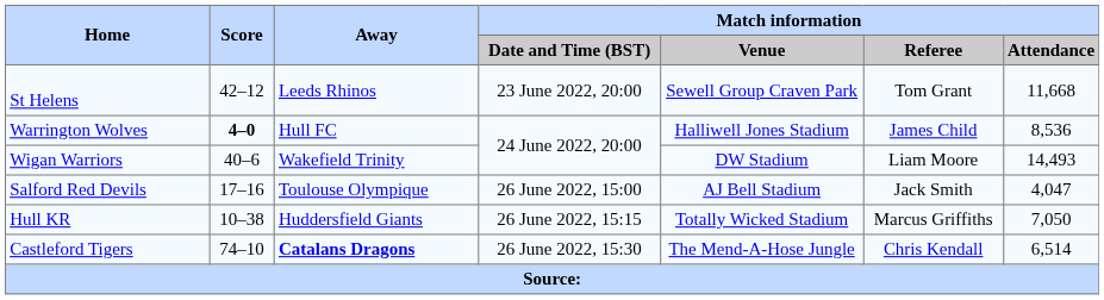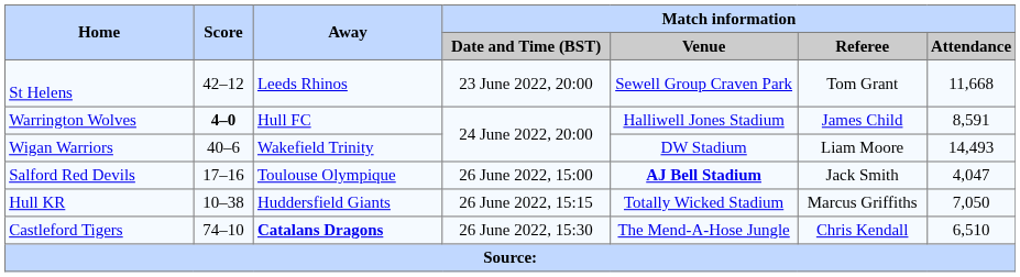Warrington Wolves | Match information / Attendance: 8,536 -> 8,591
Salford Red Devils | Match information / Venue: normal -> bold
Castleford Tigers | Match information / Attendance: 6,514 -> 6,510
